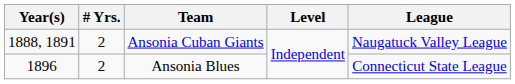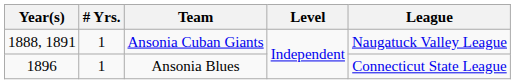Ansonia Cuban Giants | # Yrs.: 2 -> 1
Ansonia Blues | # Yrs.: 2 -> 1
